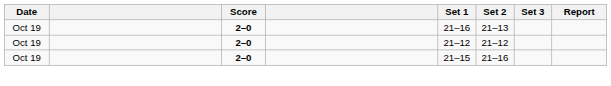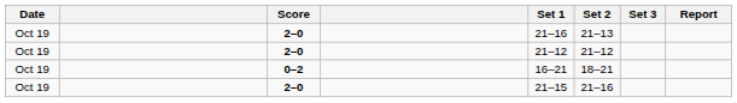+ row: Oct 19 | 0–2 | 16–21 | 18–21
